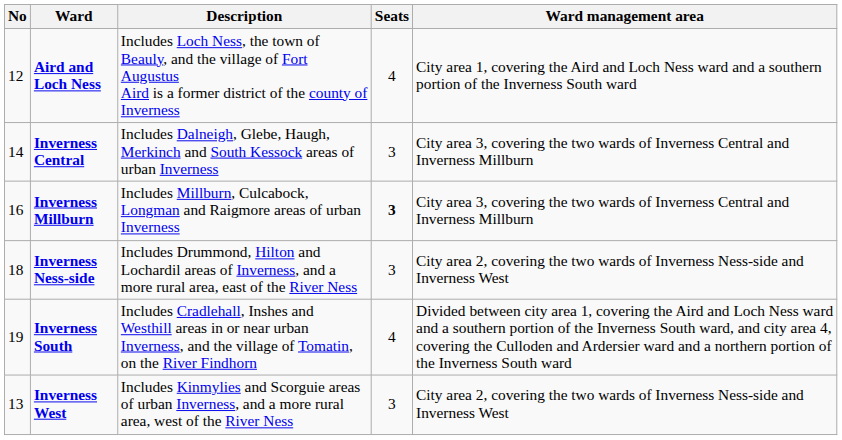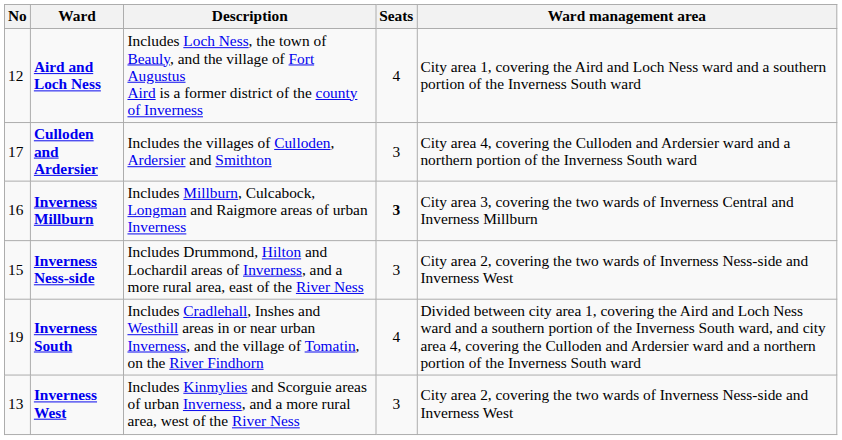+ row: 17 | Culloden and Ardersier | Includes the villages of Culloden, Ardersier and Smithton | 3 | City area 4, covering the Culloden and Ardersier ward and a northern portion of the Inverness South ward
- row: 14 | Inverness Central | Includes Dalneigh, Glebe, Haugh, Merkinch and South Kessock areas of urban Inverness | 3 | City area 3, covering the two wards of Inverness Central and Inverness Millburn
Inverness Ness-side | No: 18 -> 15
